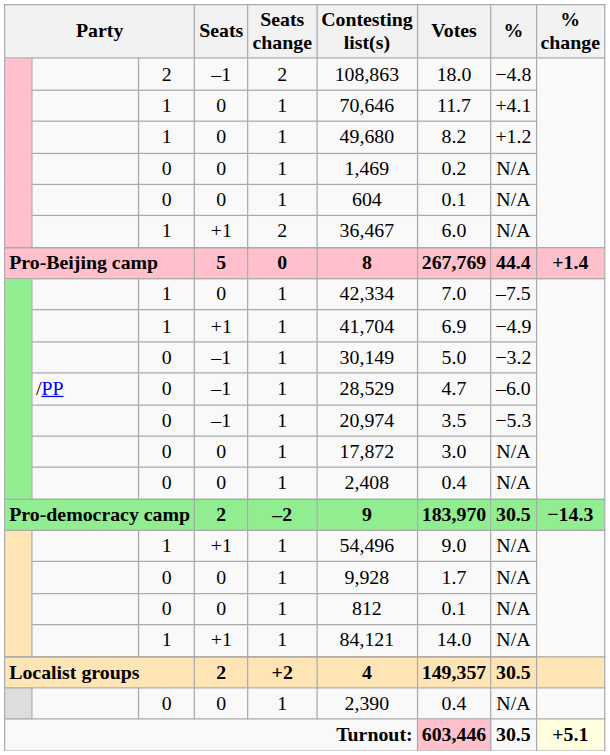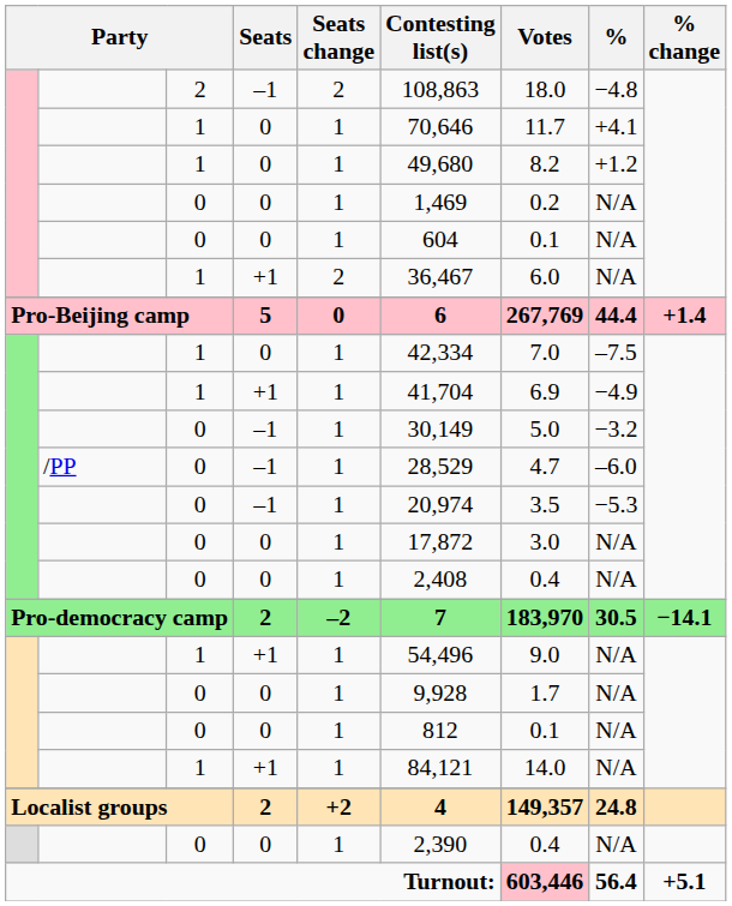Pro-Beijing camp | Contesting list(s): 8 -> 6
Pro-democracy camp | Contesting list(s): 9 -> 7
Pro-democracy camp | % change: −14.3 -> −14.1
Localist groups | %: 30.5 -> 24.8
Turnout: | %: 30.5 -> 56.4
Turnout: | % change: lightyellow background -> no background
